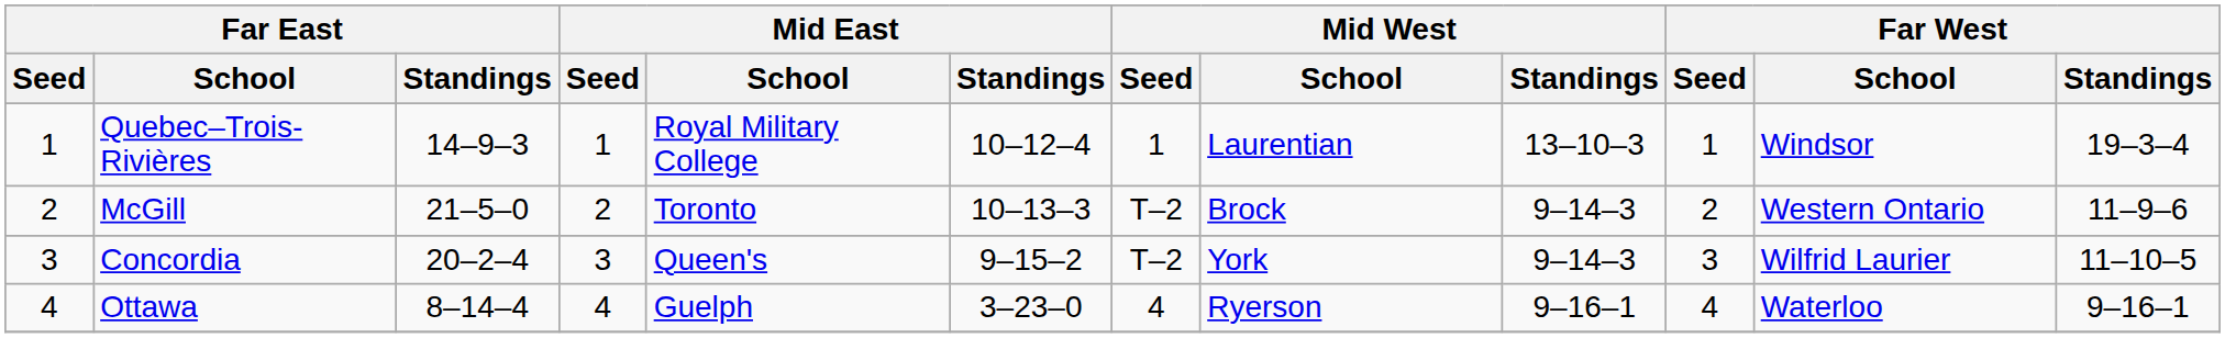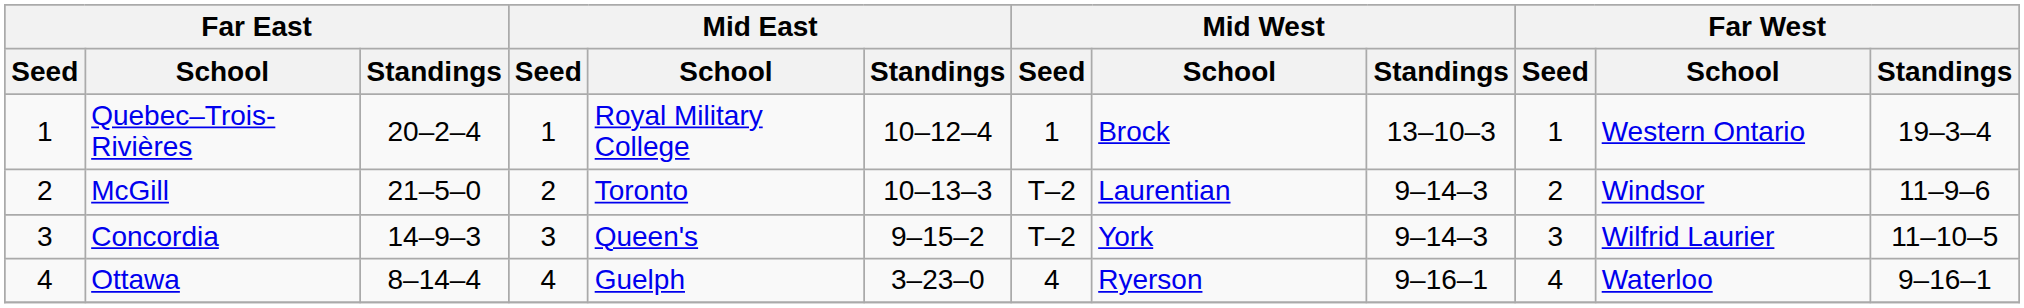Quebec–Trois-Rivières | Far East / Standings: 14–9–3 -> 20–2–4
Quebec–Trois-Rivières | Mid West / School: Laurentian -> Brock
Quebec–Trois-Rivières | Far West / School: Windsor -> Western Ontario
McGill | Mid West / School: Brock -> Laurentian
McGill | Far West / School: Western Ontario -> Windsor
Concordia | Far East / Standings: 20–2–4 -> 14–9–3
